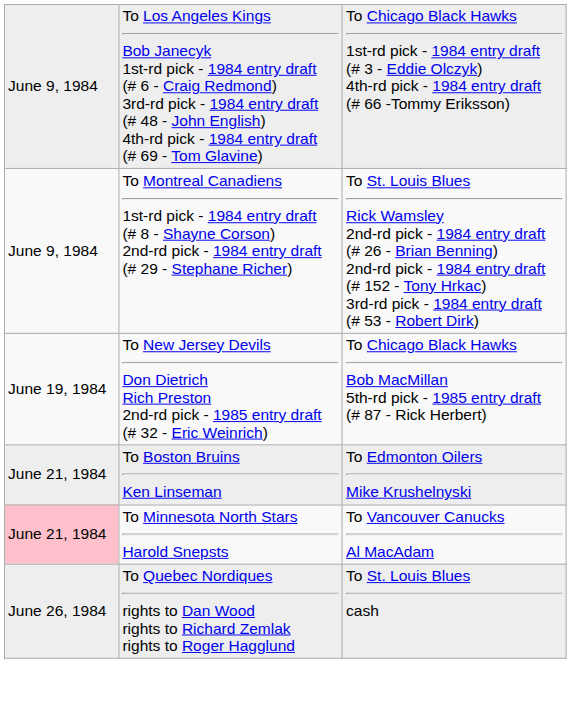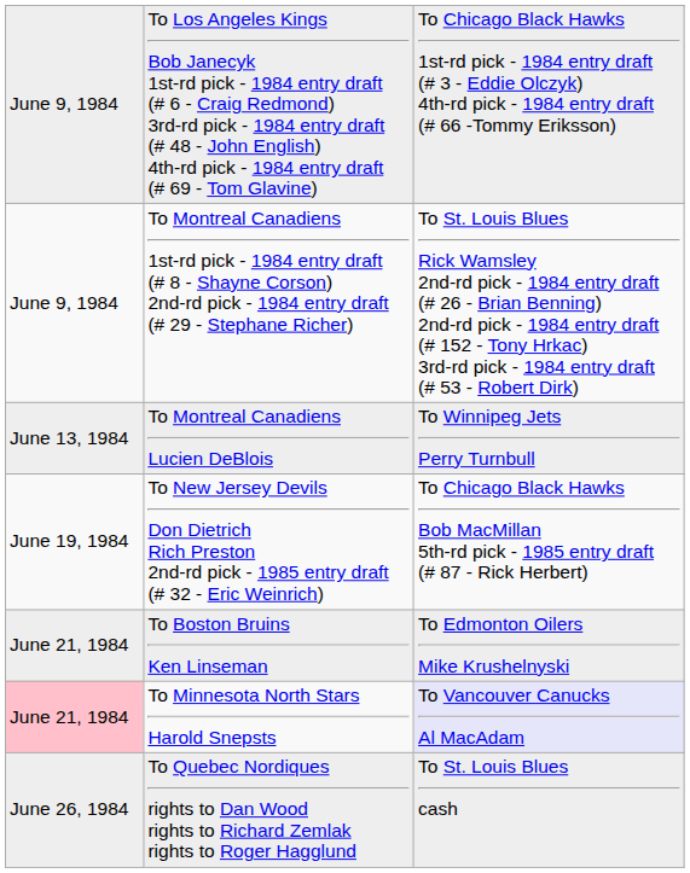+ row: June 13, 1984 | To Montreal Canadiens Lucien DeBlois | To Winnipeg Jets Perry Turnbull
To Minnesota North Stars Harold Snepsts | column 3: no background -> lavender background
